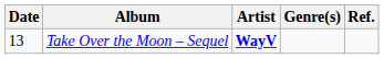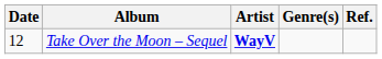Take Over the Moon – Sequel | Date: 13 -> 12
